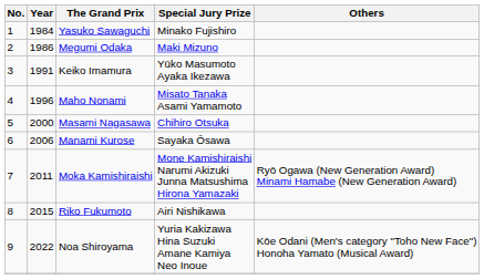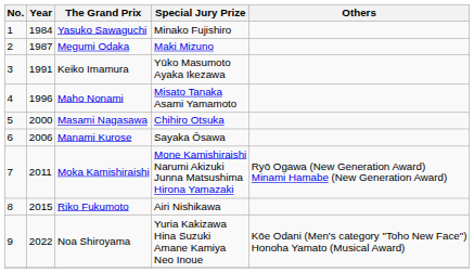Megumi Odaka | Year: 1986 -> 1987
